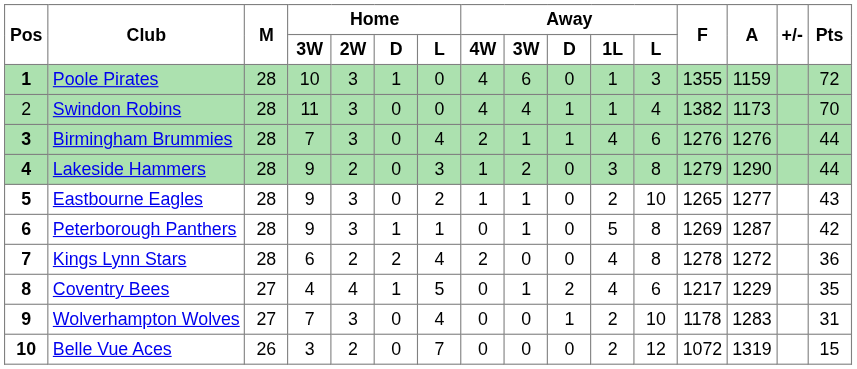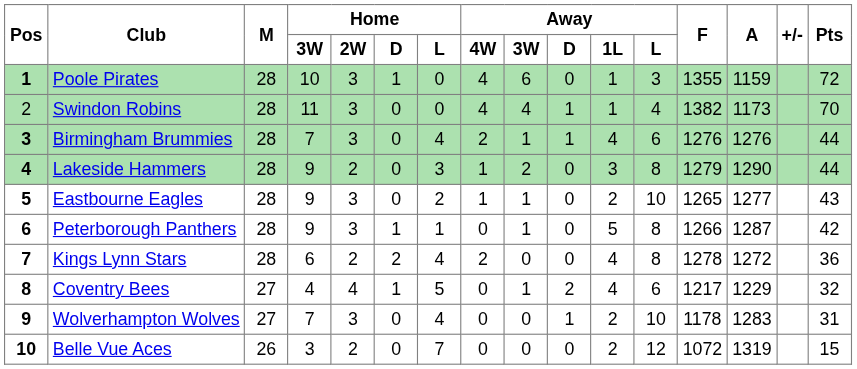Peterborough Panthers | F: 1269 -> 1266
Coventry Bees | Pts: 35 -> 32
